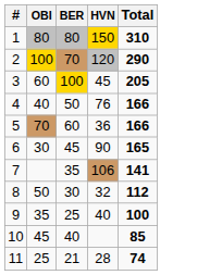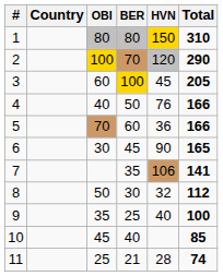+ column: Country
